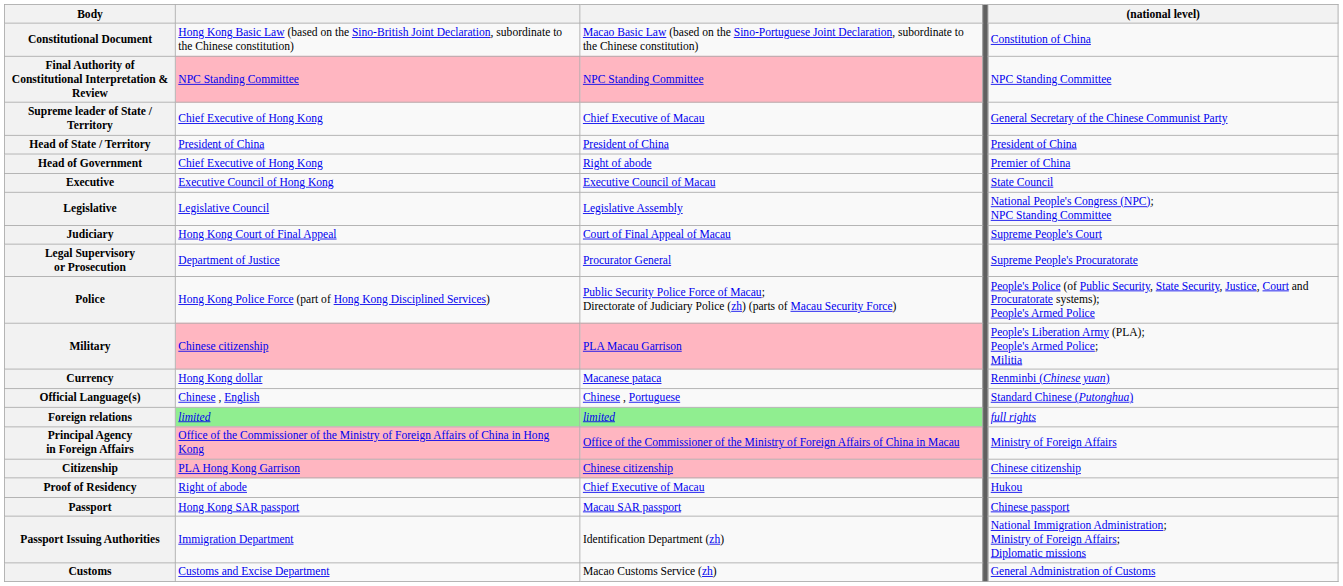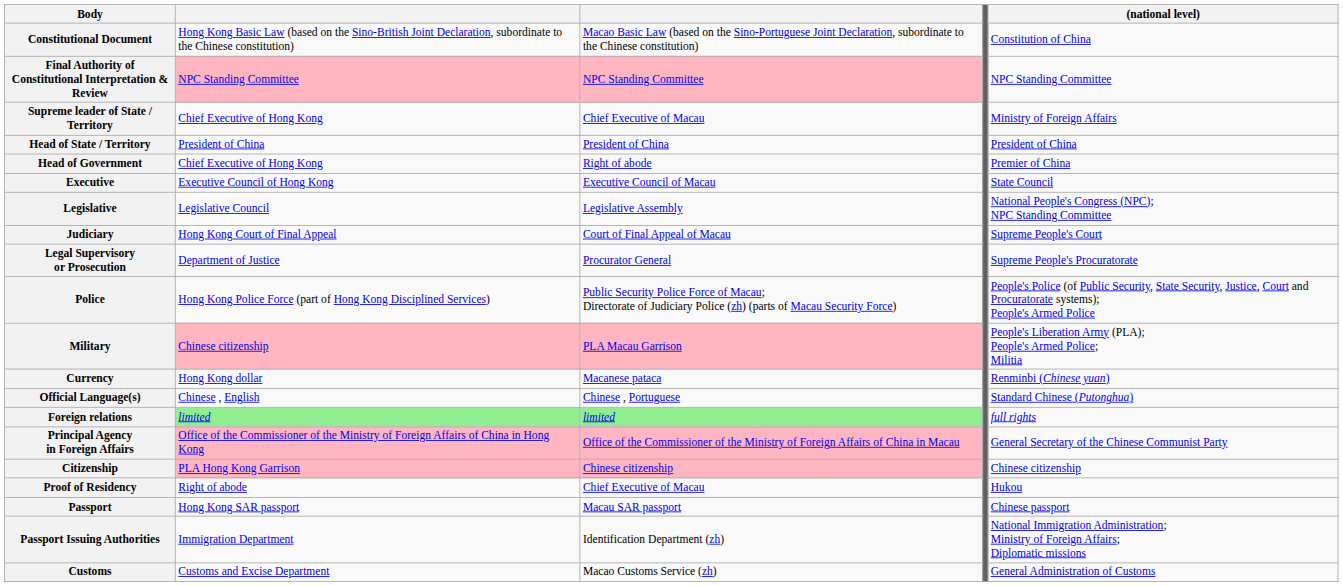Supreme leader of State / Territory | (national level): General Secretary of the Chinese Communist Party -> Ministry of Foreign Affairs
Principal Agency in Foreign Affairs | (national level): Ministry of Foreign Affairs -> General Secretary of the Chinese Communist Party
